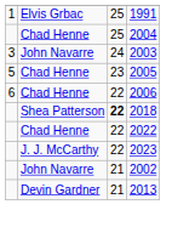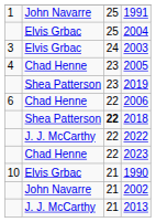1991 | column 2: Elvis Grbac -> John Navarre
2004 | column 2: Chad Henne -> Elvis Grbac
2003 | column 2: John Navarre -> Elvis Grbac
2005 | column 1: 5 -> 4
+ row: Shea Patterson | 23 | 2019
2022 | column 2: Chad Henne -> J. J. McCarthy
2023 | column 2: J. J. McCarthy -> Chad Henne
+ row: 10 | Elvis Grbac | 21 | 1990
2013 | column 2: Devin Gardner -> J. J. McCarthy
